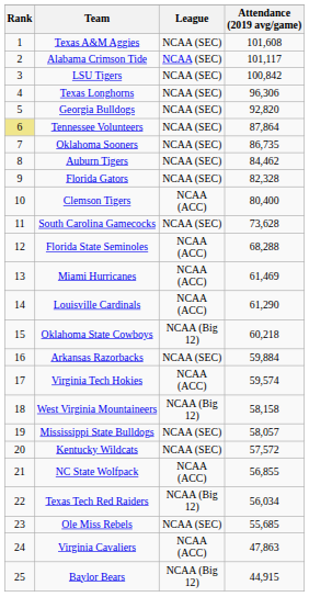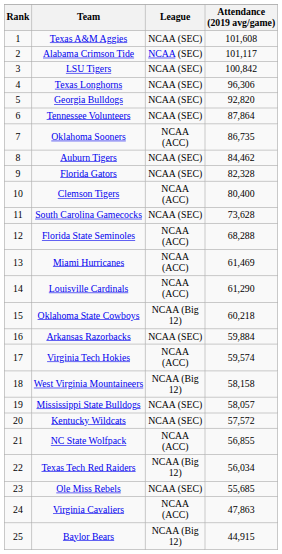Tennessee Volunteers | Rank: khaki background -> no background
Oklahoma Sooners | League: NCAA (SEC) -> NCAA (ACC)
